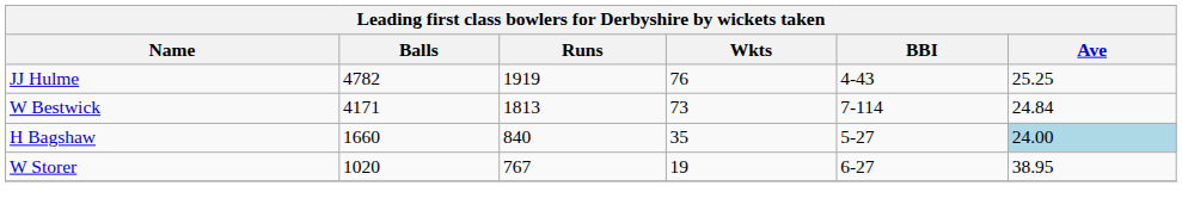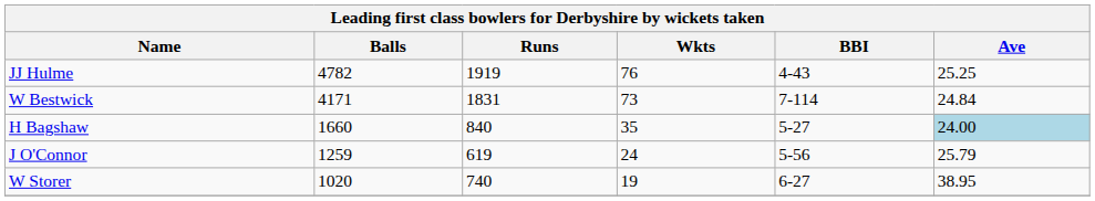W Bestwick | Runs: 1813 -> 1831
+ row: J O'Connor | 1259 | 619 | 24 | 5-56 | 25.79
W Storer | Runs: 767 -> 740
